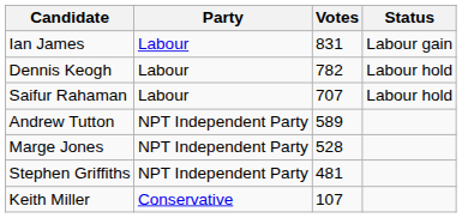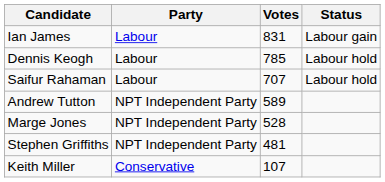Dennis Keogh | Votes: 782 -> 785
